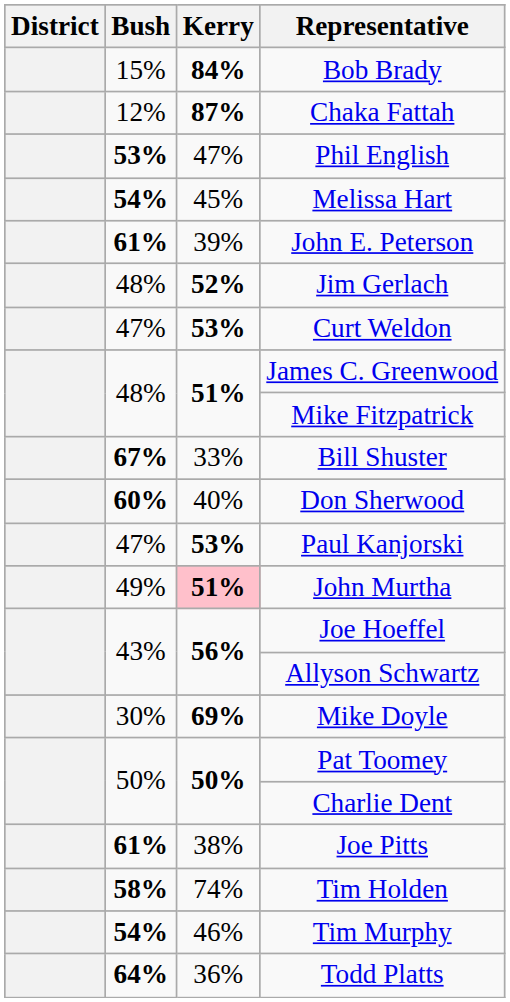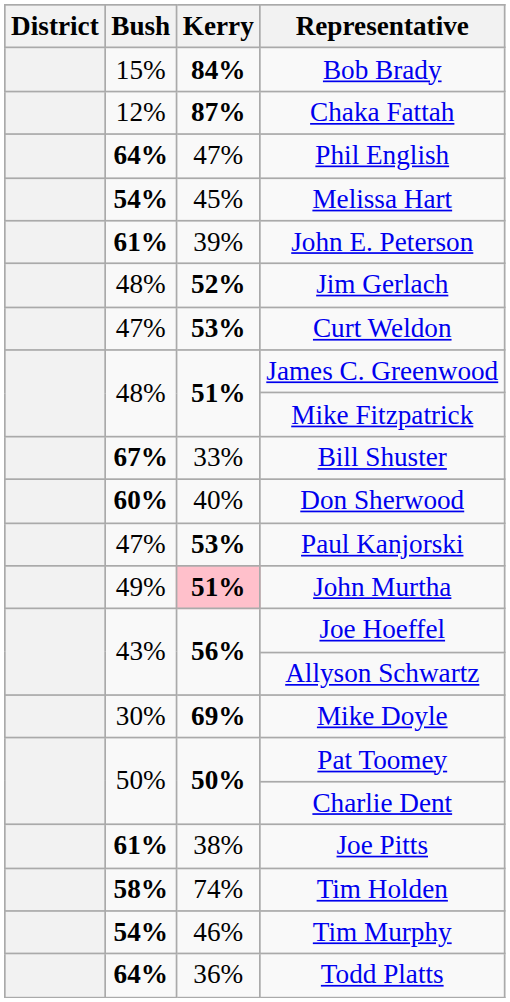Phil English | Bush: 53% -> 64%
